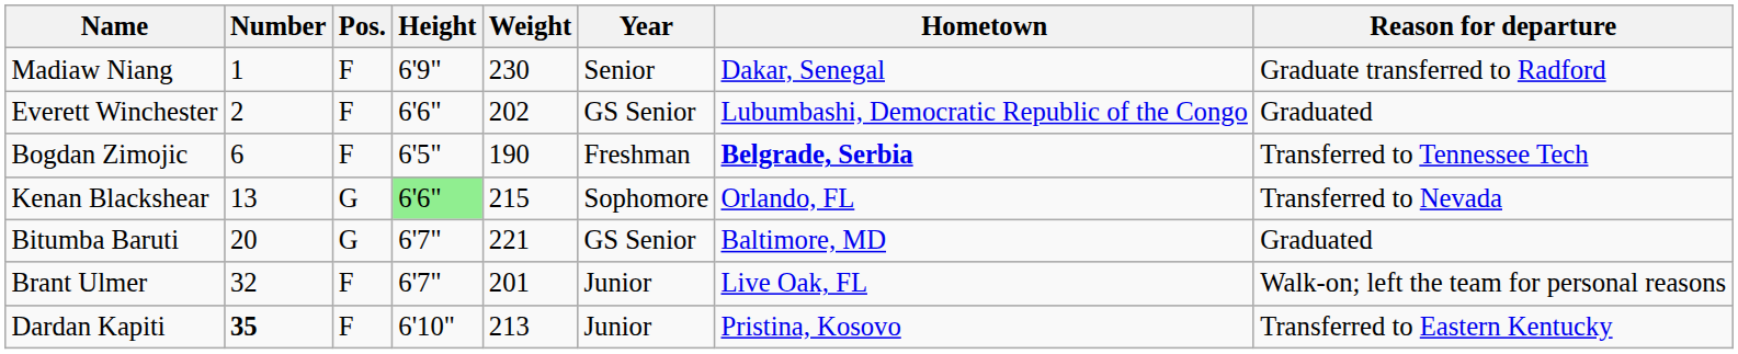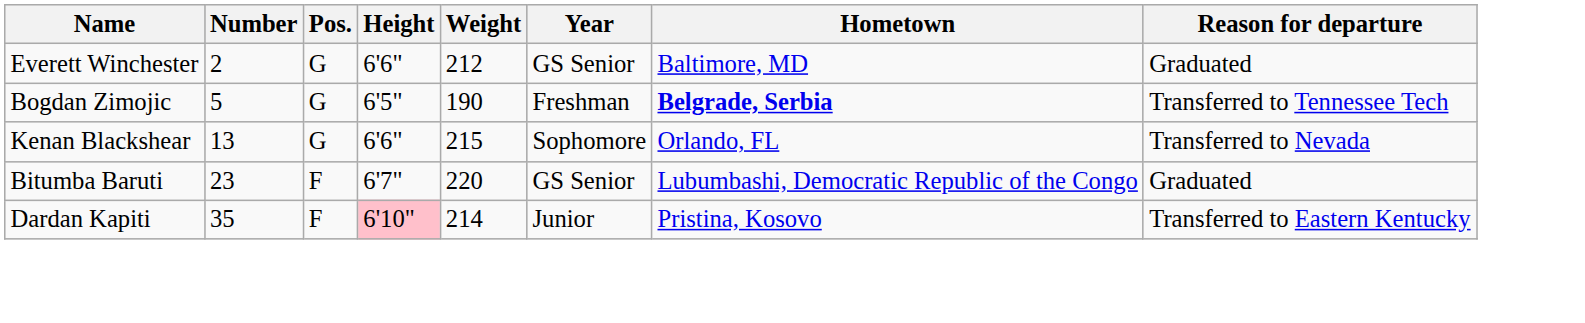- row: Madiaw Niang | 1 | F | 6'9" | 230 | Senior | Dakar, Senegal | Graduate transferred to Radford
Everett Winchester | Pos.: F -> G
Everett Winchester | Weight: 202 -> 212
Everett Winchester | Hometown: Lubumbashi, Democratic Republic of the Congo -> Baltimore, MD
Bogdan Zimojic | Number: 6 -> 5
Bogdan Zimojic | Pos.: F -> G
Kenan Blackshear | Height: lightgreen background -> no background
Bitumba Baruti | Number: 20 -> 23
Bitumba Baruti | Pos.: G -> F
Bitumba Baruti | Weight: 221 -> 220
Bitumba Baruti | Hometown: Baltimore, MD -> Lubumbashi, Democratic Republic of the Congo
- row: Brant Ulmer | 32 | F | 6'7" | 201 | Junior | Live Oak, FL | Walk-on; left the team for personal reasons
Dardan Kapiti | Number: bold -> normal
Dardan Kapiti | Height: no background -> pink background
Dardan Kapiti | Weight: 213 -> 214
